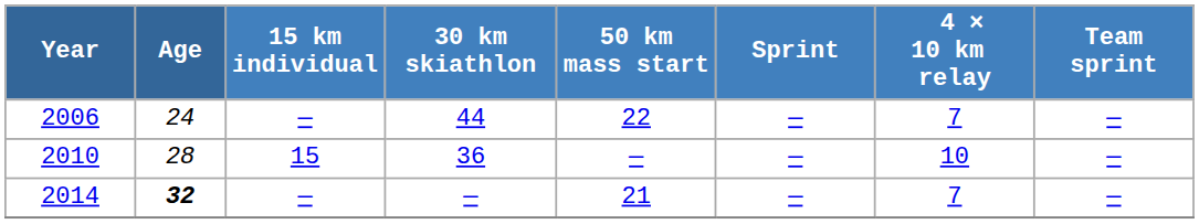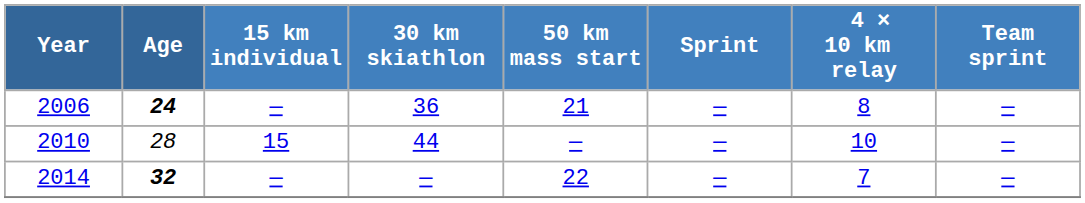2006 | Age: normal -> bold
2006 | 30 km skiathlon: 44 -> 36
2006 | 50 km mass start: 22 -> 21
2006 | 4 × 10 km relay: 7 -> 8
2010 | 30 km skiathlon: 36 -> 44
2014 | 50 km mass start: 21 -> 22
